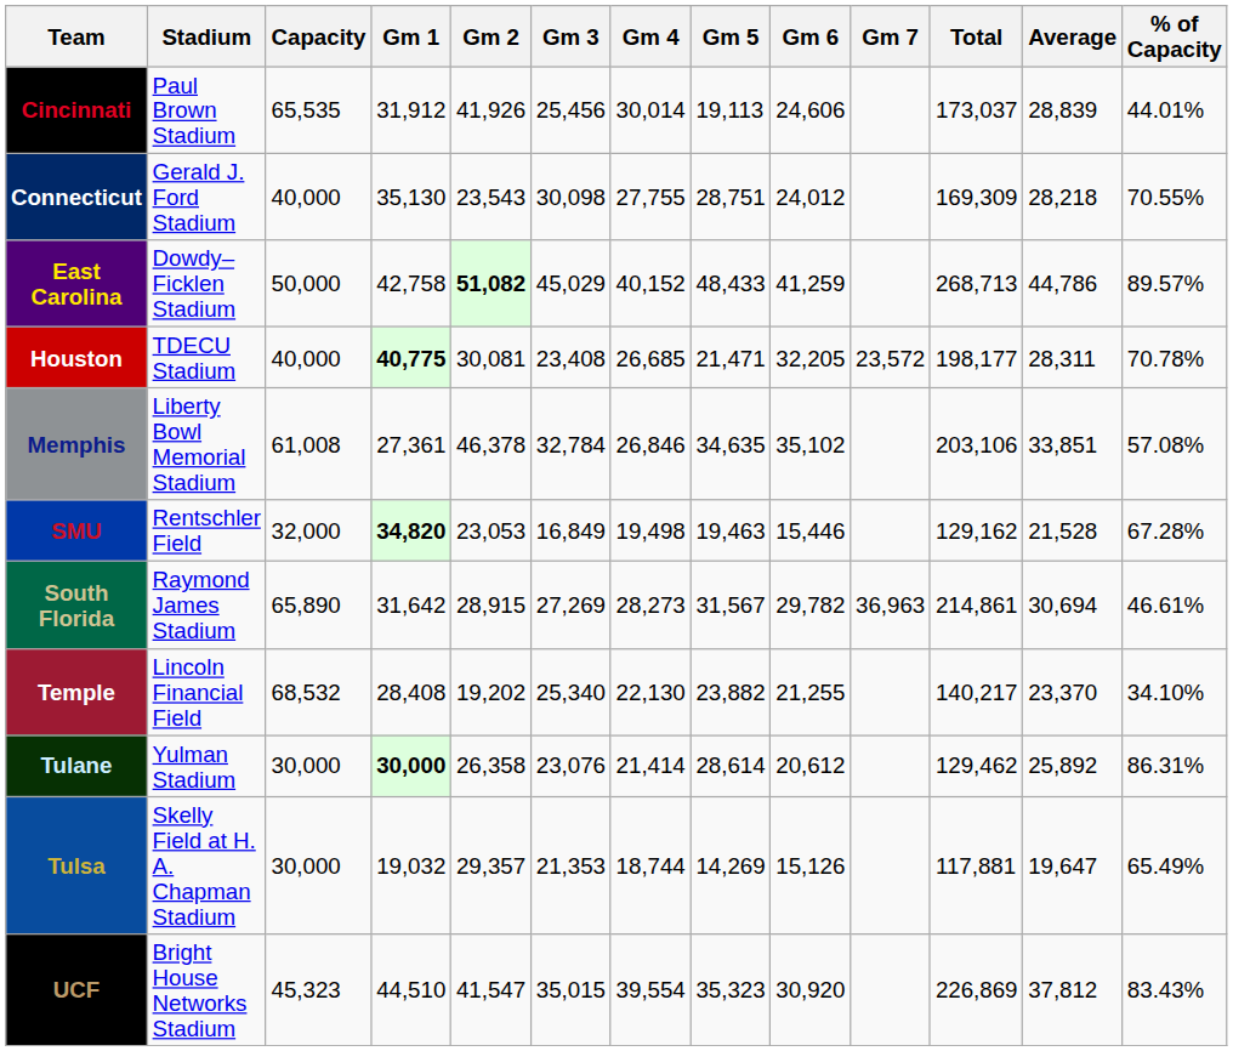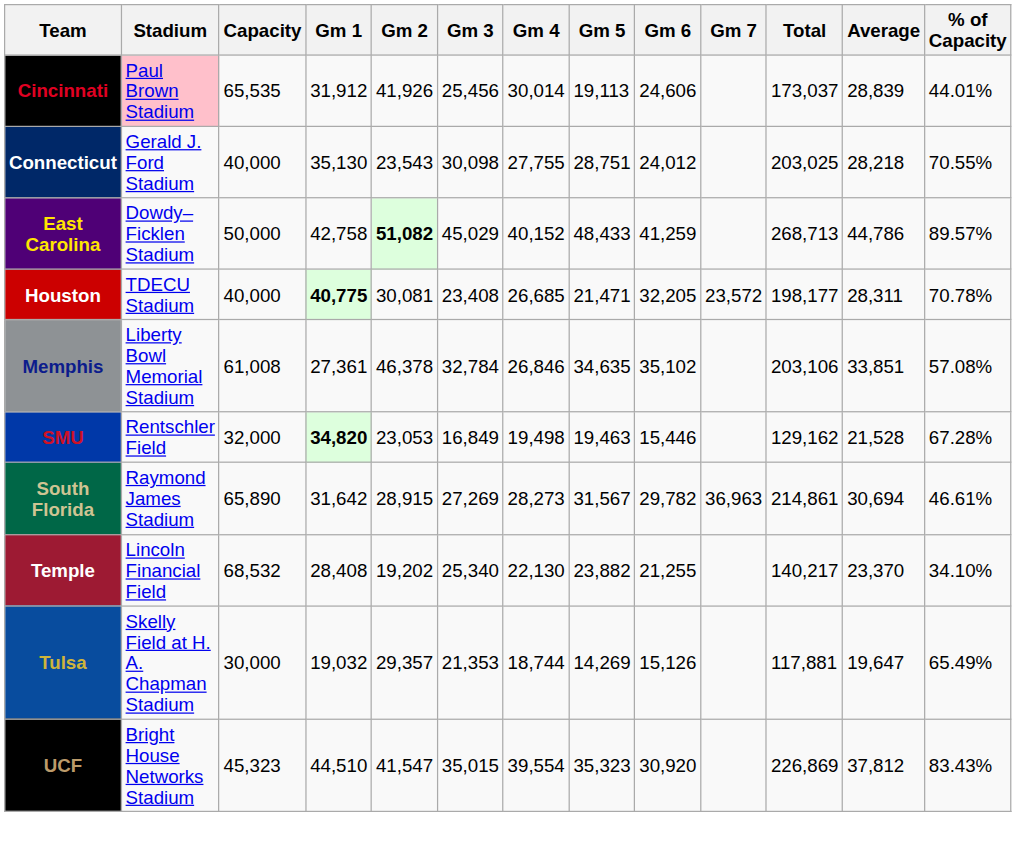Cincinnati | Stadium: no background -> pink background
Connecticut | Total: 169,309 -> 203,025
- row: Tulane | Yulman Stadium | 30,000 | 30,000 | 26,358 | 23,076 | 21,414 | 28,614 | 20,612 | 129,462 | 25,892 | 86.31%
